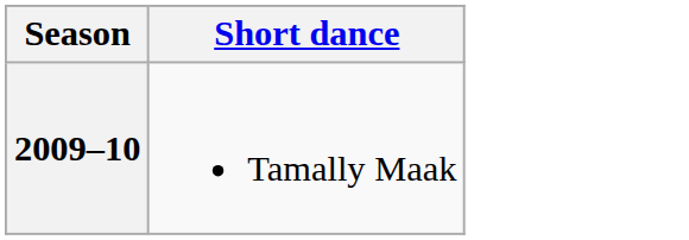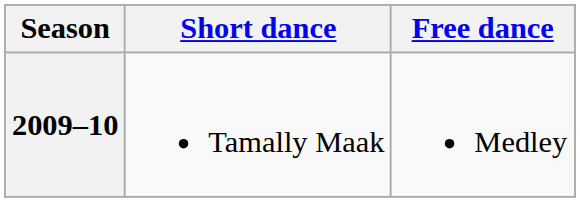+ column: Free dance | Medley
